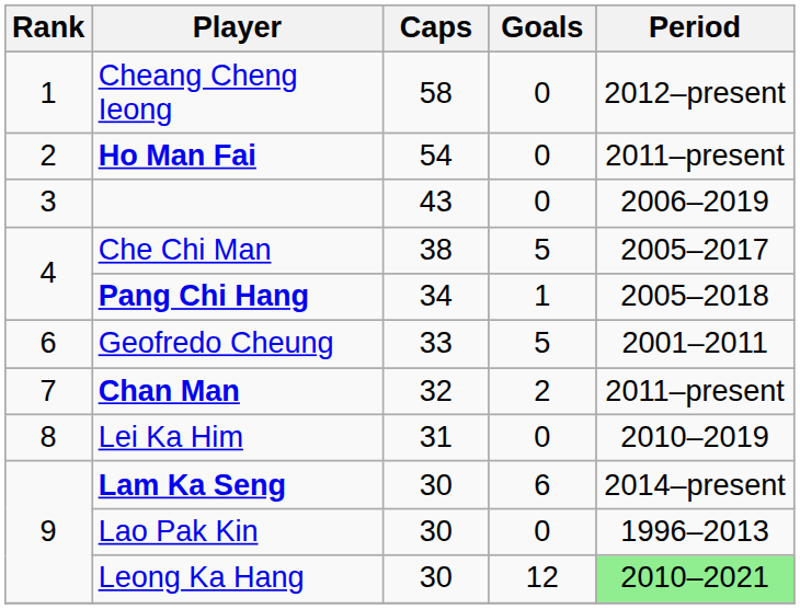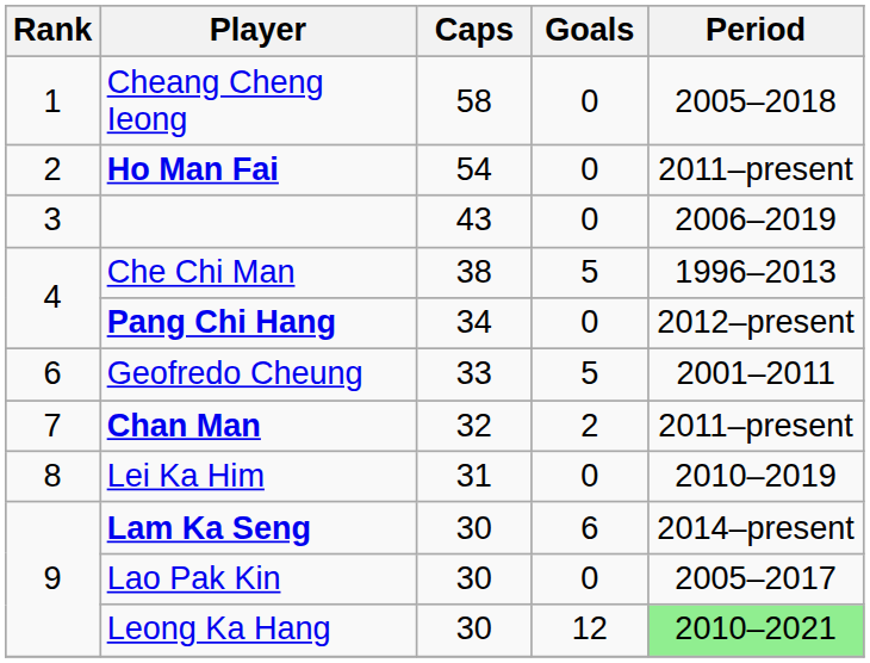Cheang Cheng Ieong | Period: 2012–present -> 2005–2018
Che Chi Man | Period: 2005–2017 -> 1996–2013
Pang Chi Hang | Goals: 1 -> 0
Pang Chi Hang | Period: 2005–2018 -> 2012–present
Lao Pak Kin | Period: 1996–2013 -> 2005–2017
